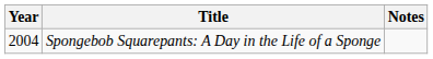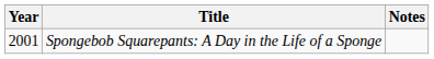Spongebob Squarepants: A Day in the Life of a Sponge | Year: 2004 -> 2001
